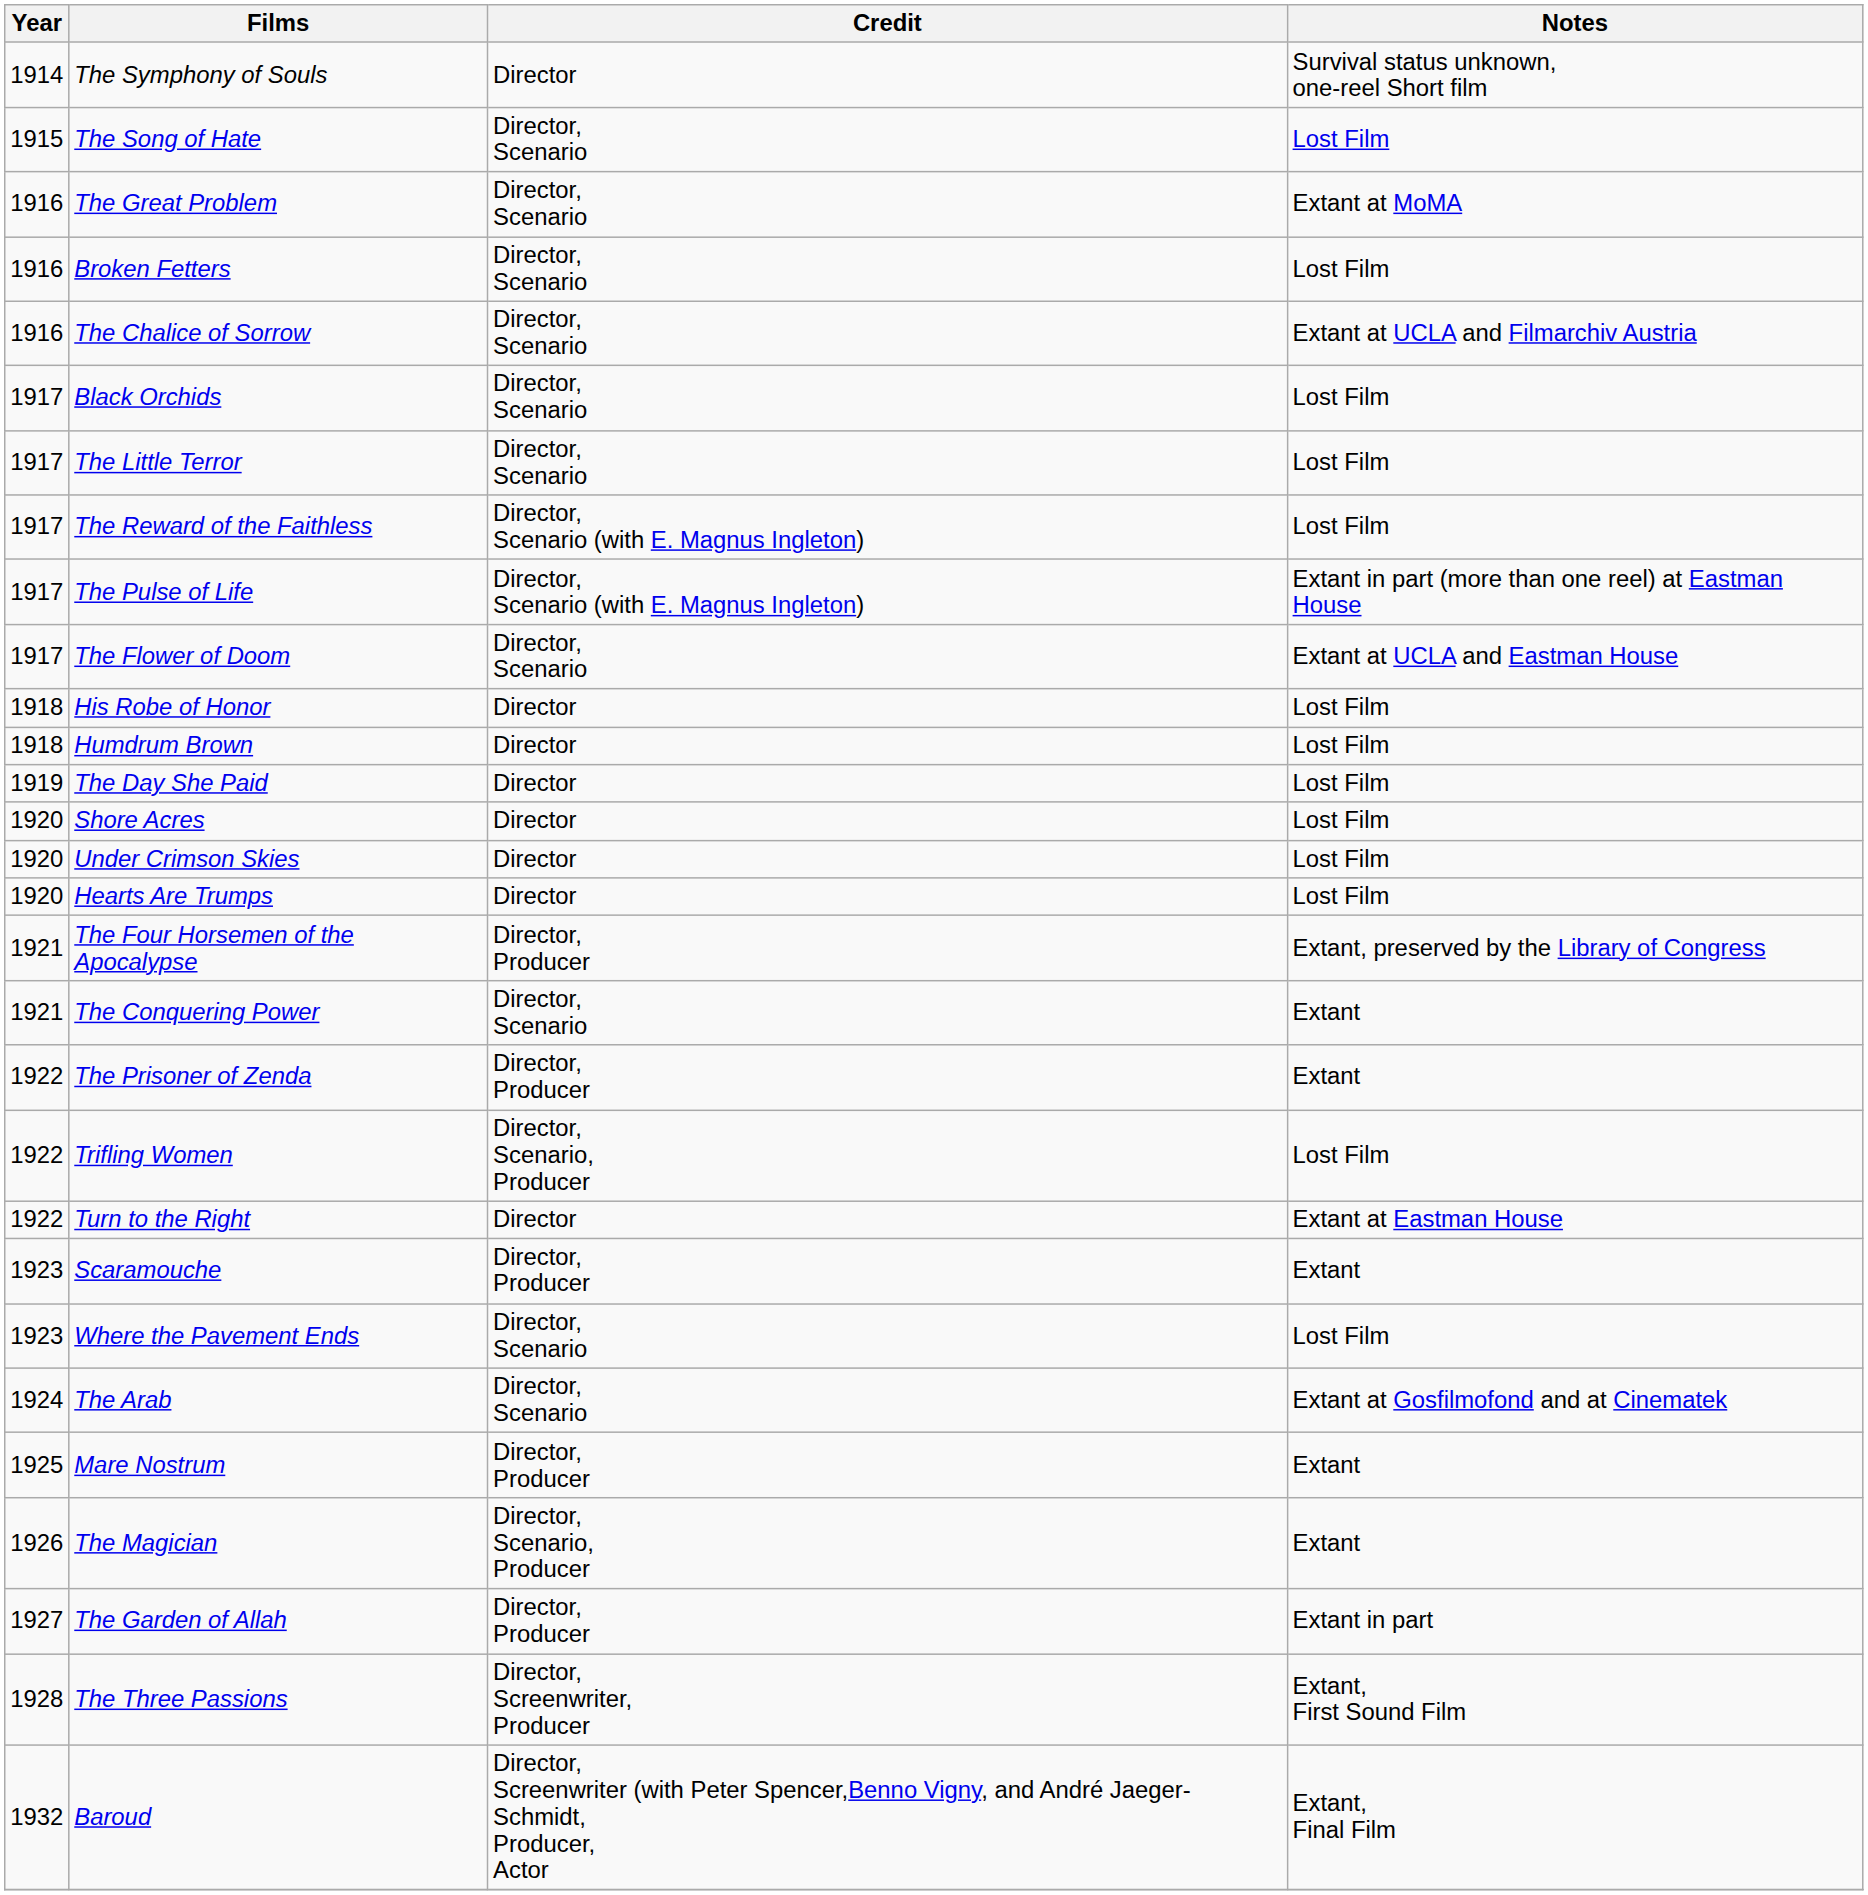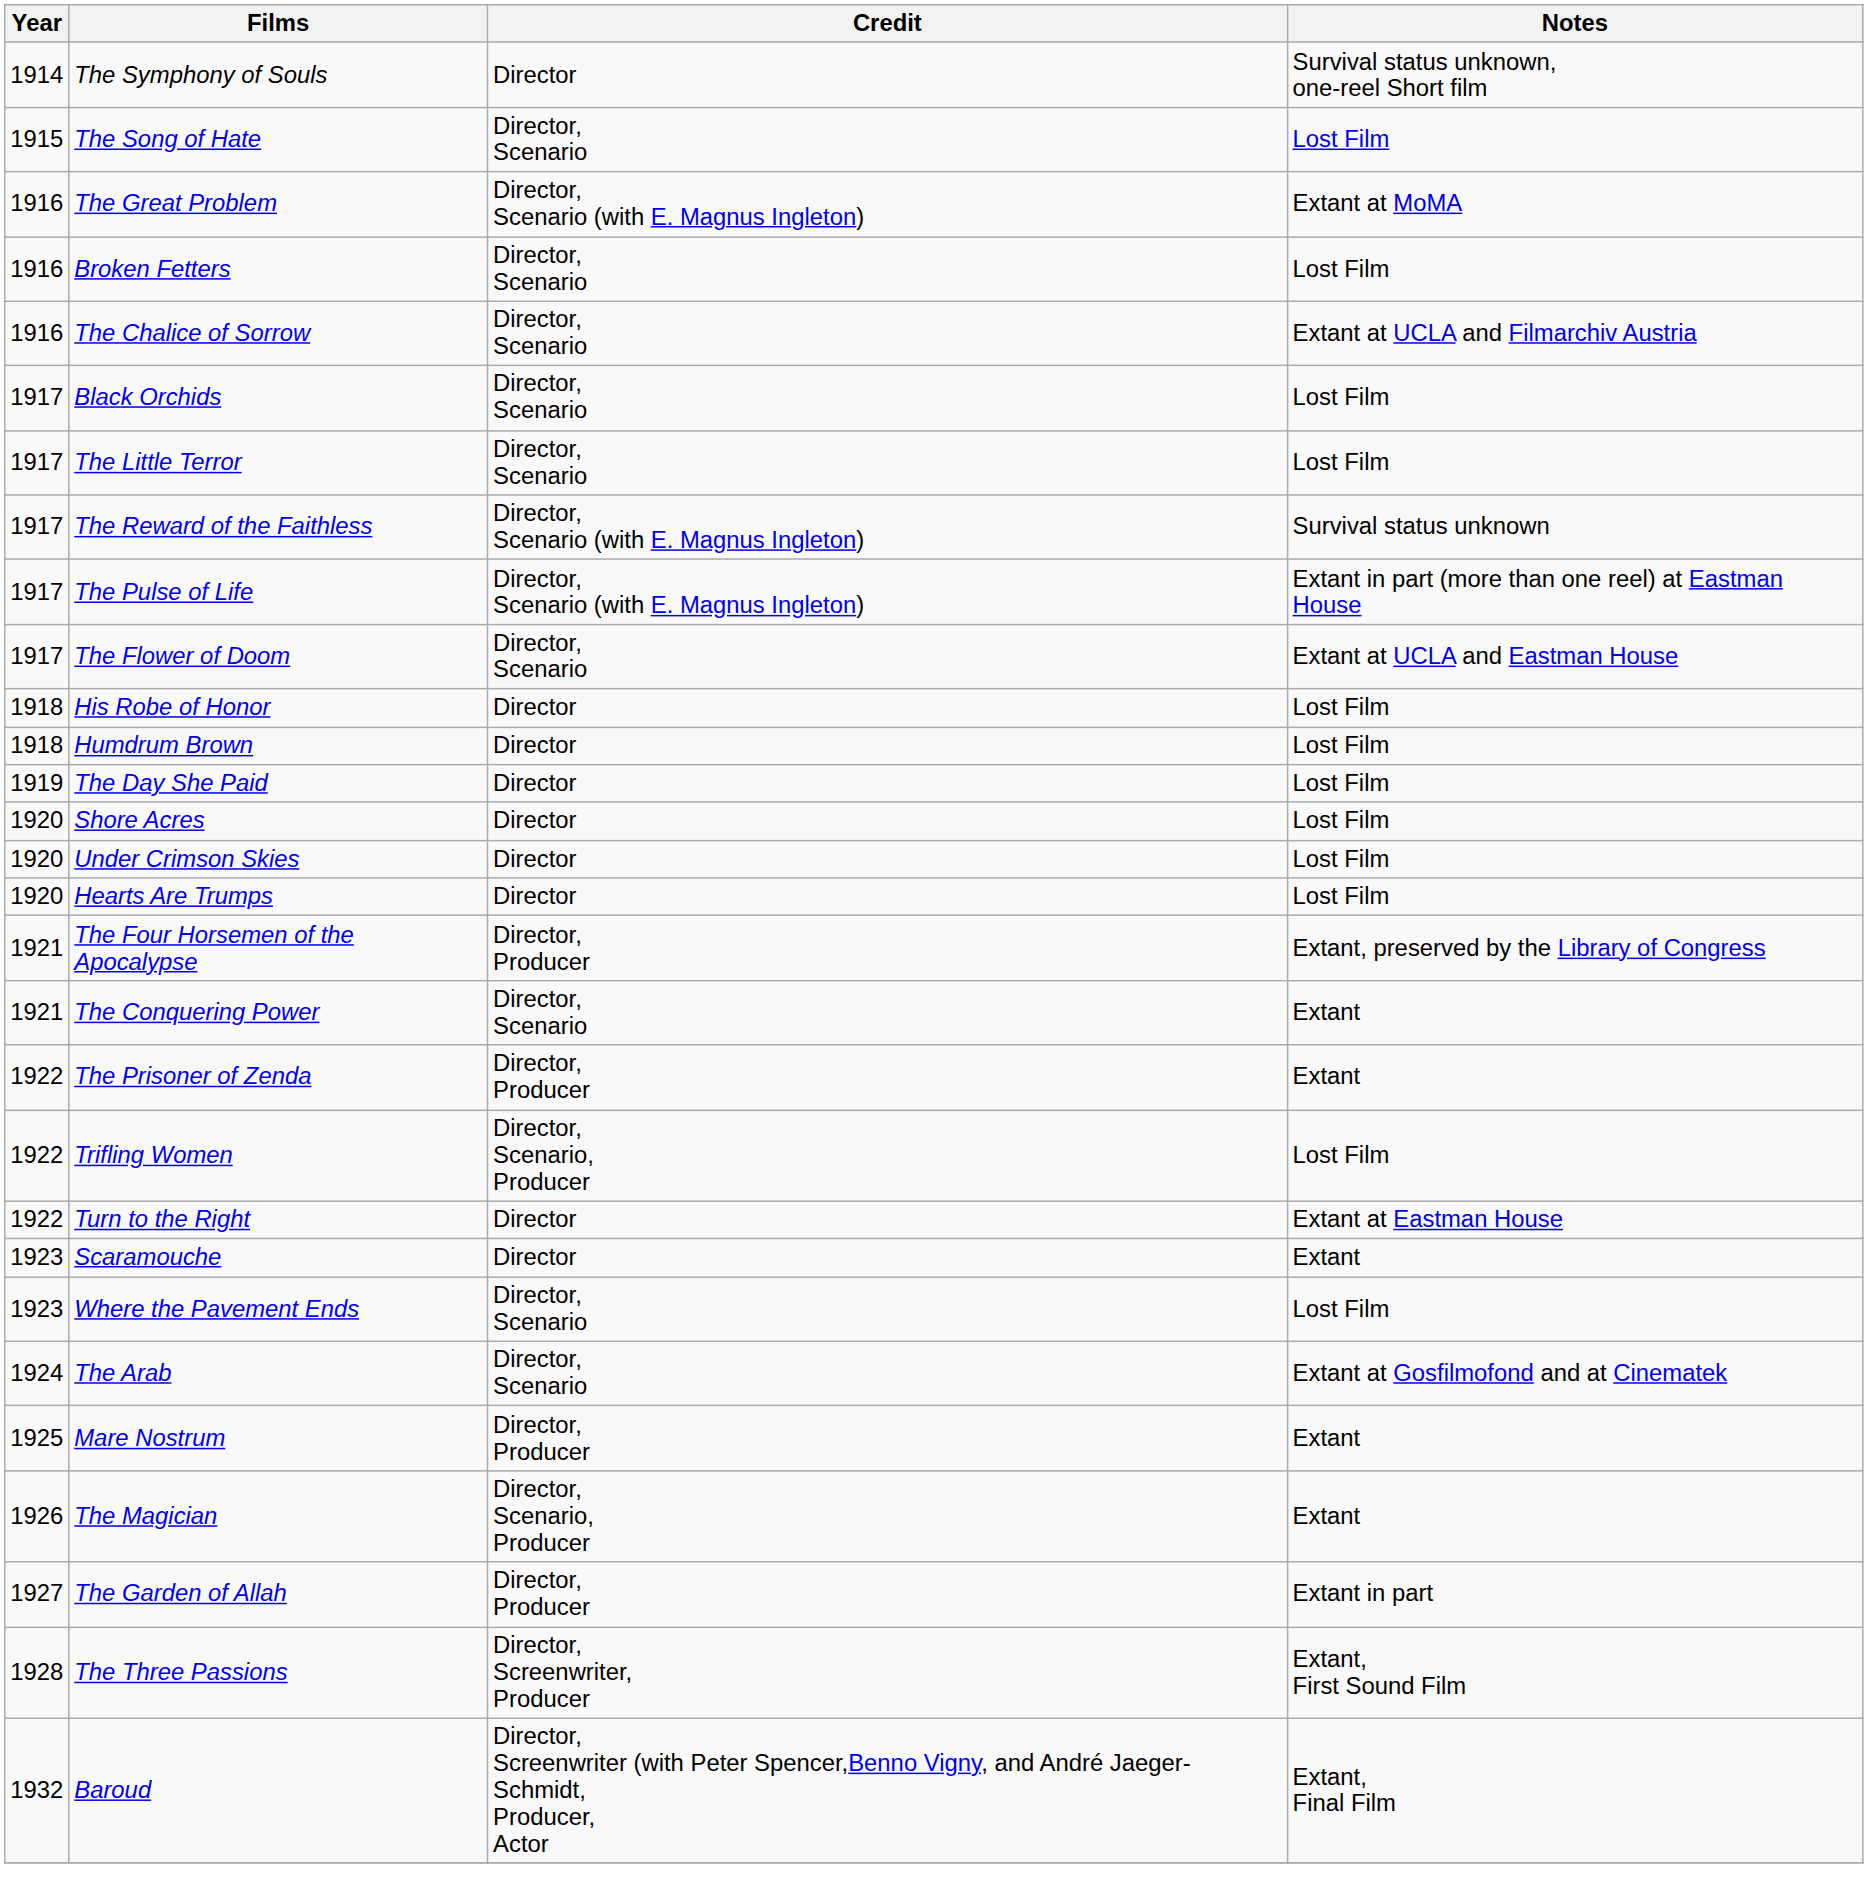The Great Problem | Credit: Director, Scenario -> Director, Scenario (with E. Magnus Ingleton)
The Reward of the Faithless | Notes: Lost Film -> Survival status unknown
Scaramouche | Credit: Director, Producer -> Director
